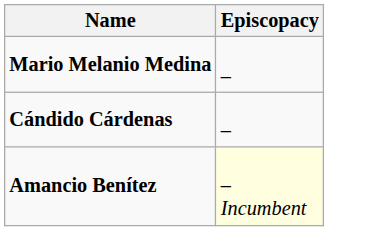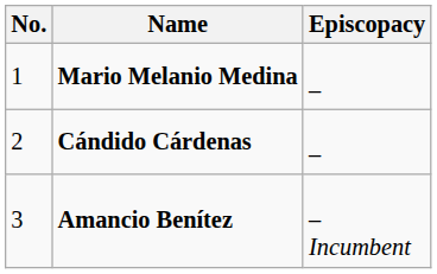+ column: No. | 1 | 2 | 3
Amancio Benítez | Episcopacy: lightyellow background -> no background
